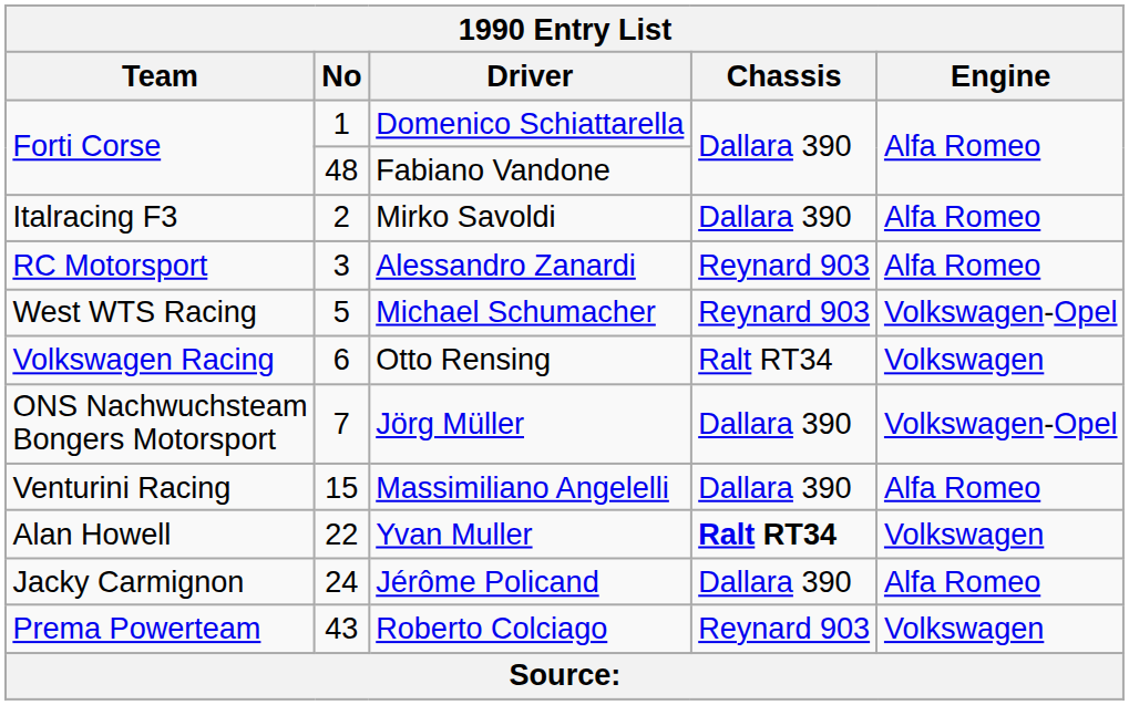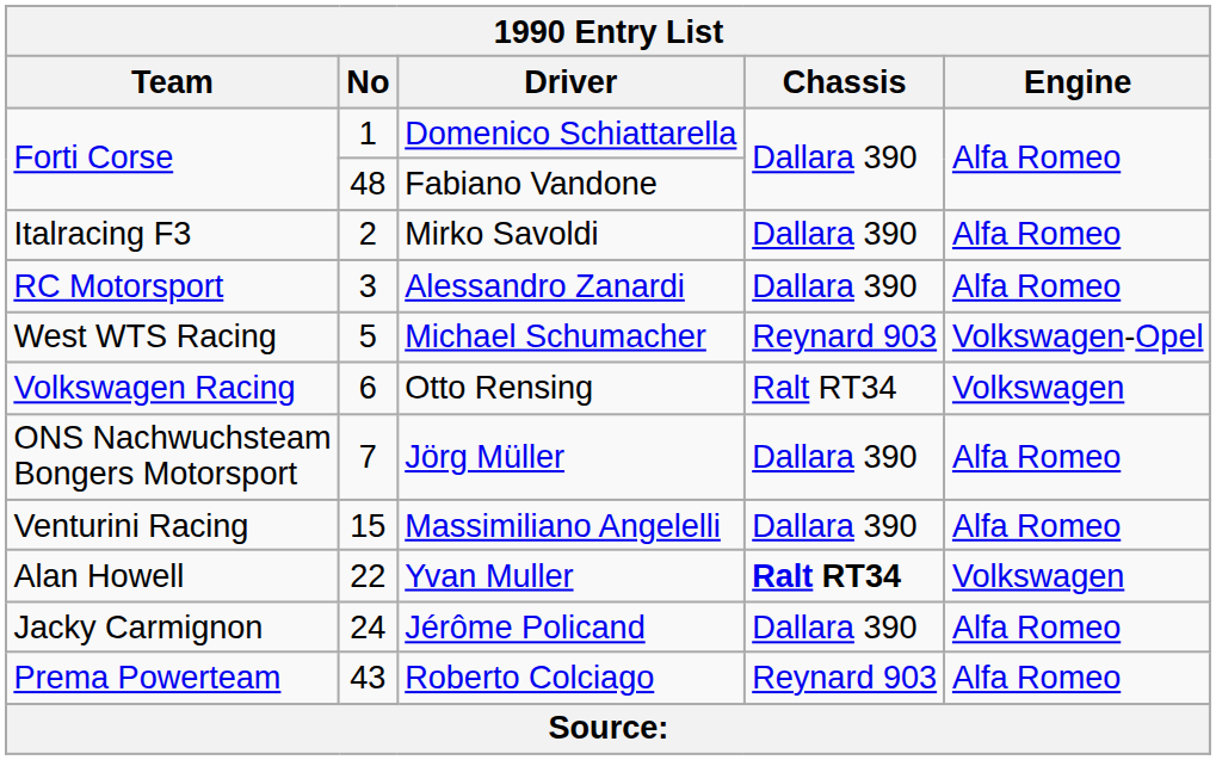Alessandro Zanardi | Chassis: Reynard 903 -> Dallara 390
Jörg Müller | Engine: Volkswagen-Opel -> Alfa Romeo
Roberto Colciago | Engine: Volkswagen -> Alfa Romeo
